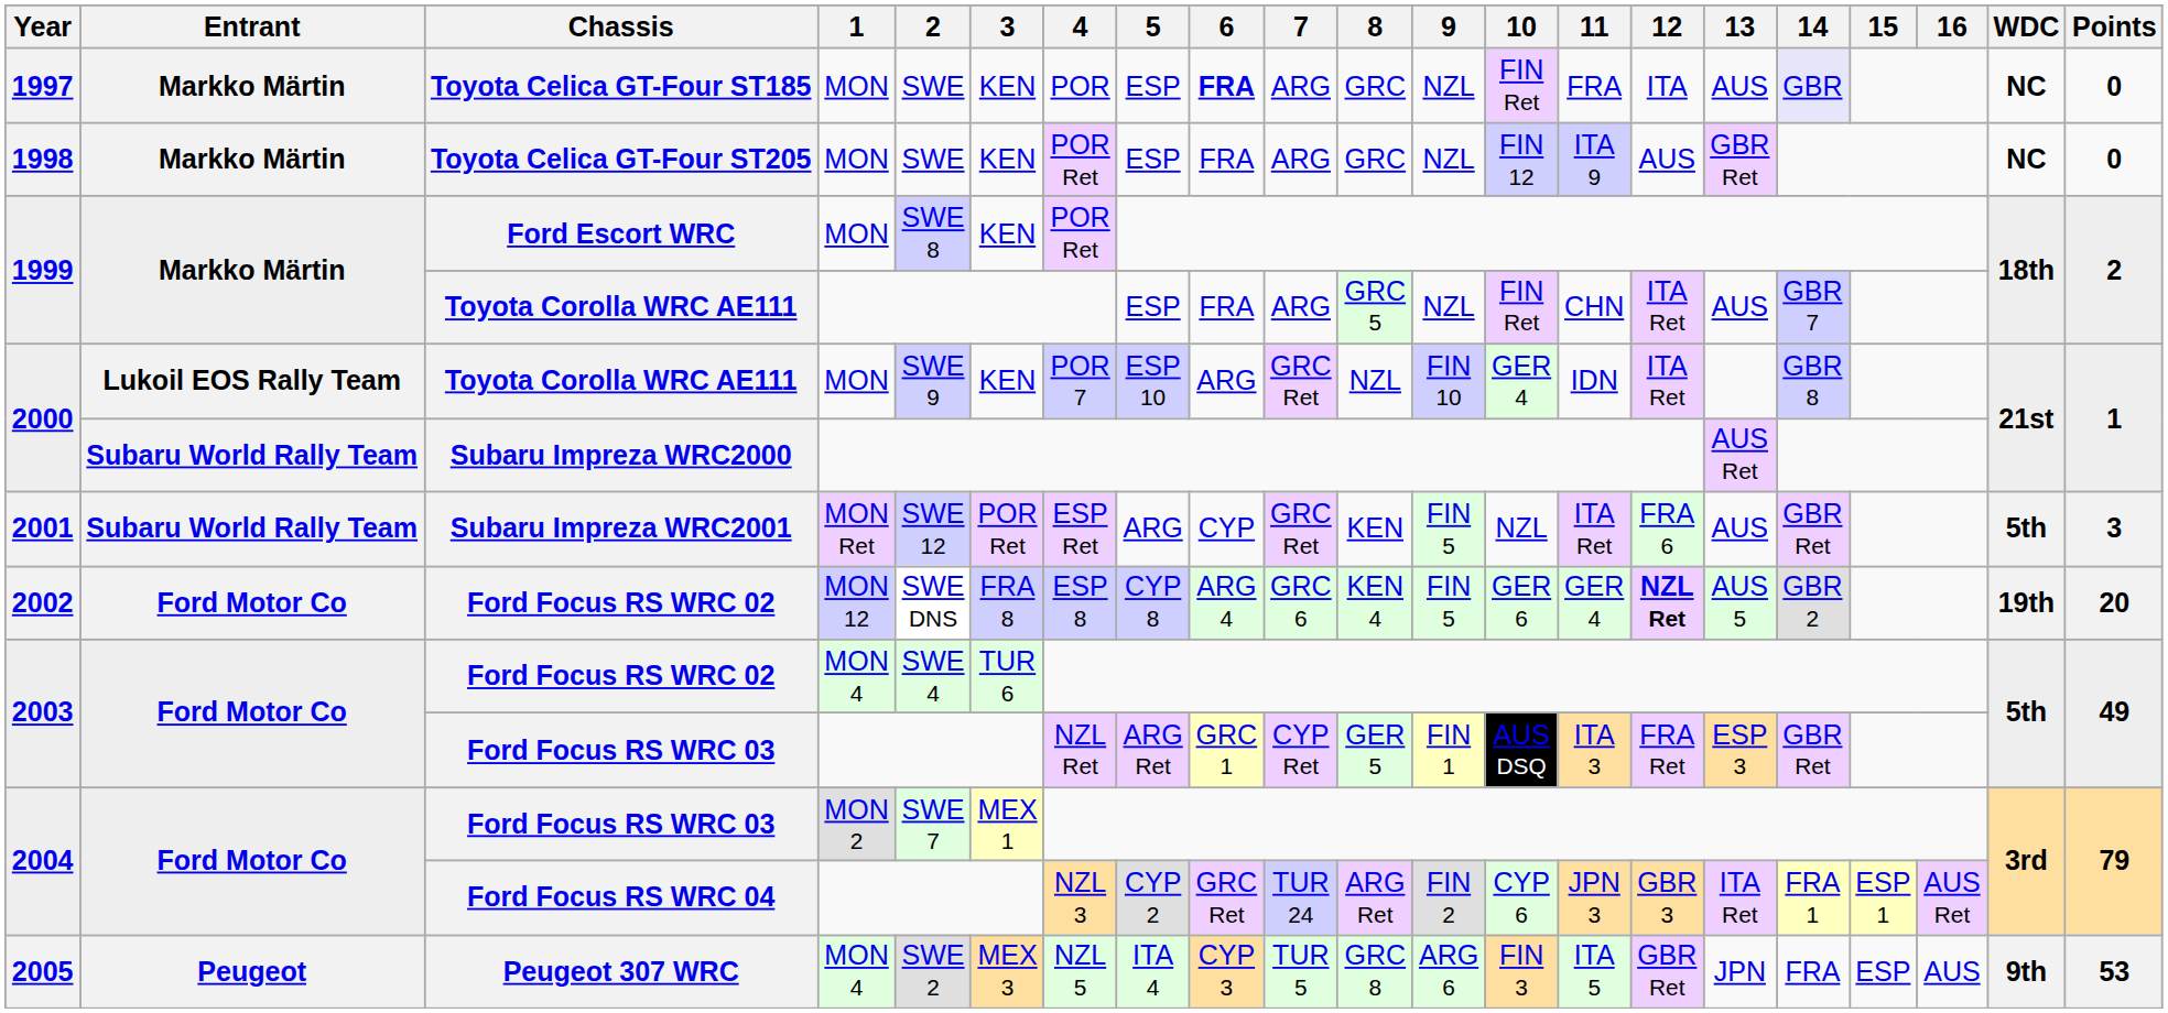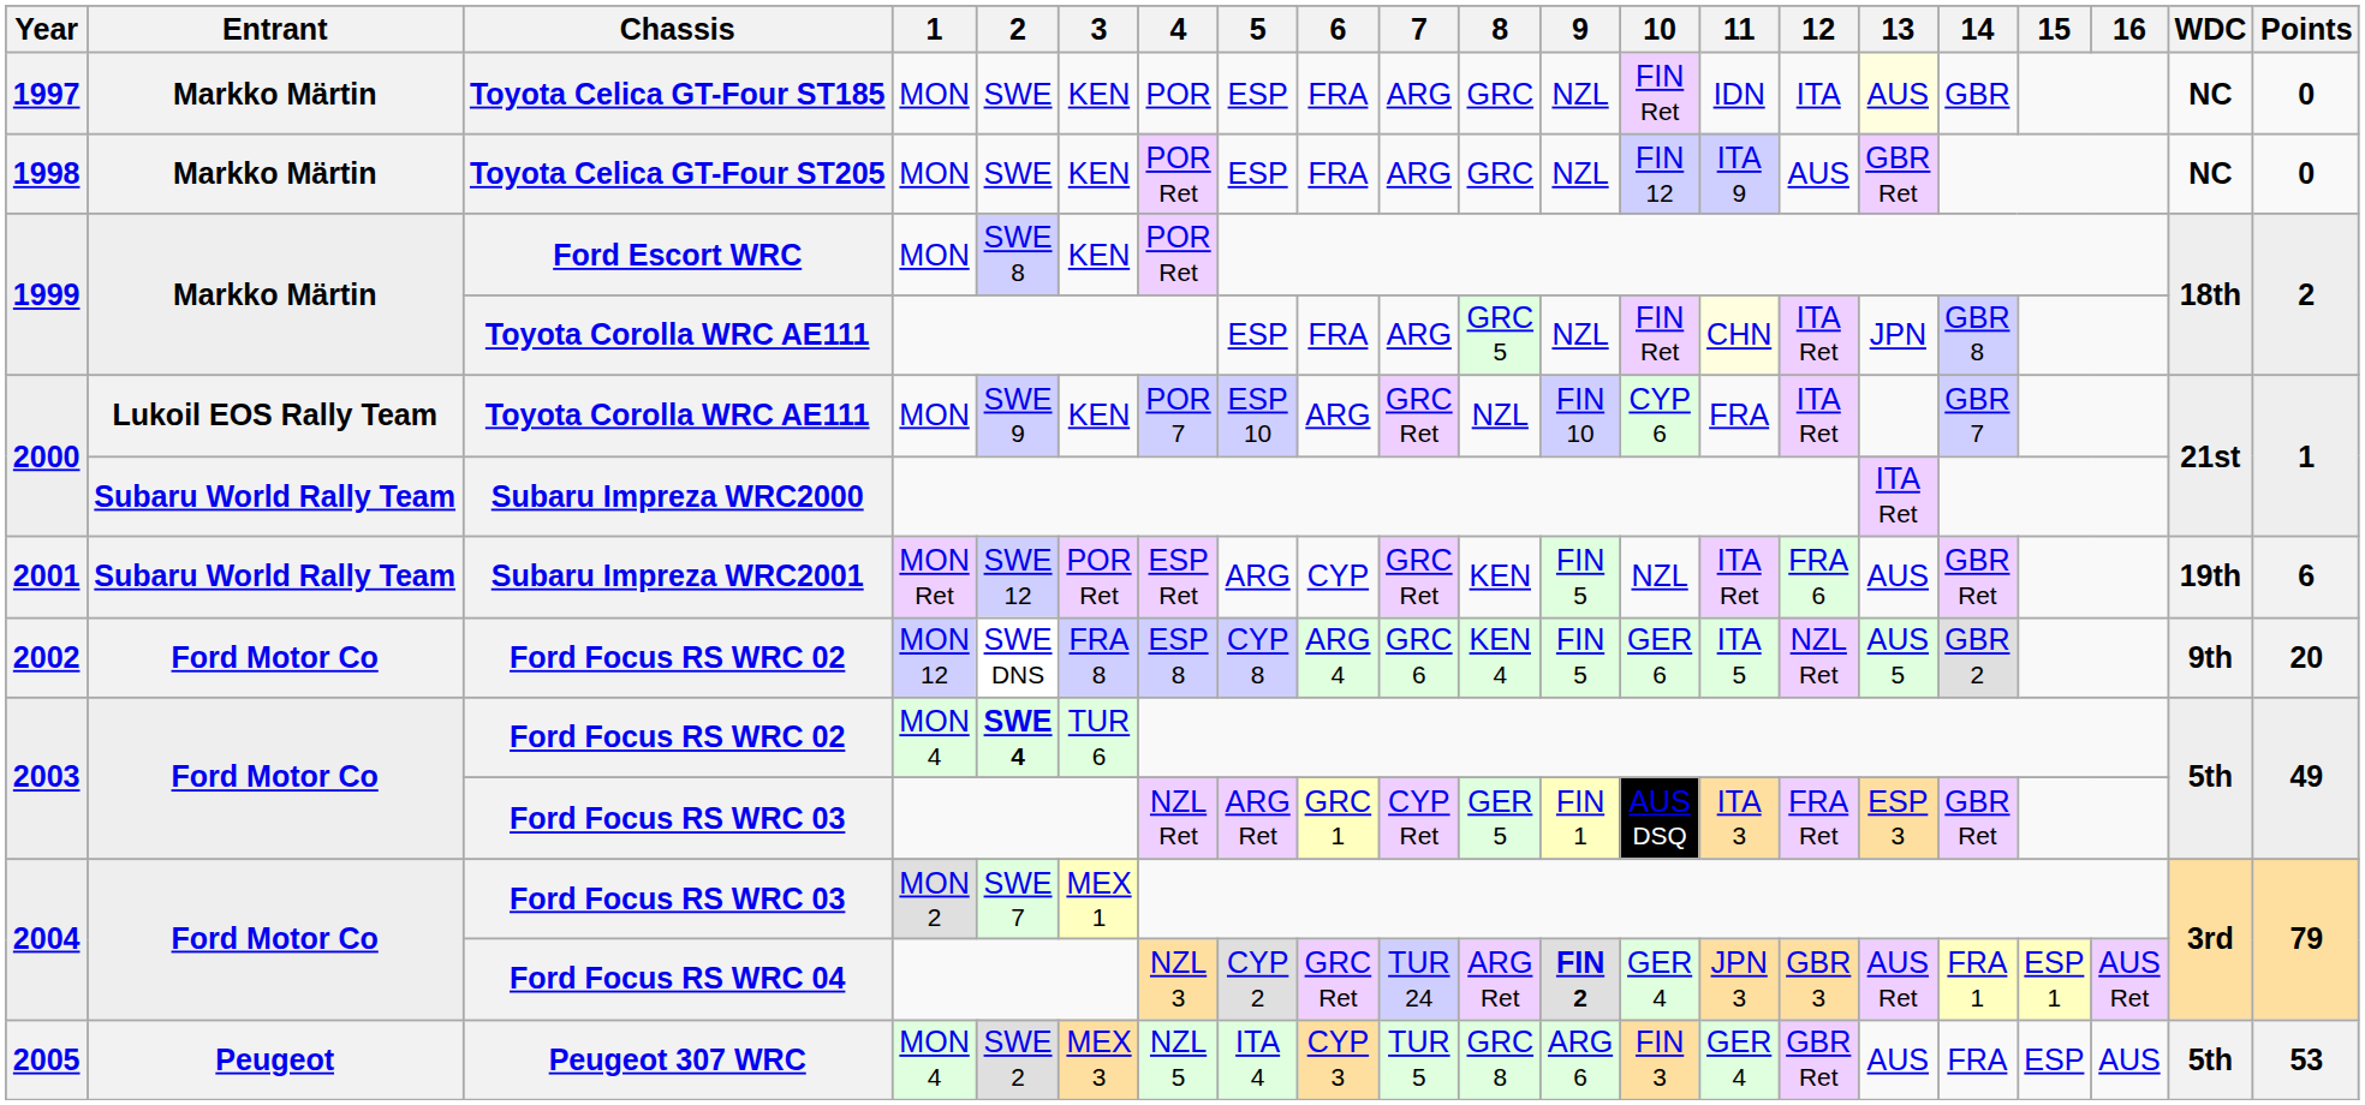Toyota Celica GT-Four ST185 | 6: bold -> normal
Toyota Celica GT-Four ST185 | 11: FRA -> IDN
Toyota Celica GT-Four ST185 | 13: no background -> lightyellow background
Toyota Celica GT-Four ST185 | 14: lavender background -> no background
1999 / Toyota Corolla WRC AE111 | 11: no background -> lightyellow background
1999 / Toyota Corolla WRC AE111 | 13: AUS -> JPN
1999 / Toyota Corolla WRC AE111 | 14: GBR 7 -> GBR 8
2000 / Toyota Corolla WRC AE111 | 10: GER 4 -> CYP 6
2000 / Toyota Corolla WRC AE111 | 11: IDN -> FRA
2000 / Toyota Corolla WRC AE111 | 14: GBR 8 -> GBR 7
Subaru Impreza WRC2000 | 13: AUS Ret -> ITA Ret
Subaru Impreza WRC2001 | WDC: 5th -> 19th
Subaru Impreza WRC2001 | Points: 3 -> 6
2002 / Ford Focus RS WRC 02 | 11: GER 4 -> ITA 5
2002 / Ford Focus RS WRC 02 | 12: bold -> normal
2002 / Ford Focus RS WRC 02 | WDC: 19th -> 9th
2003 / Ford Focus RS WRC 02 | 2: normal -> bold
Ford Focus RS WRC 04 | 9: normal -> bold
Ford Focus RS WRC 04 | 10: CYP 6 -> GER 4
Ford Focus RS WRC 04 | 13: ITA Ret -> AUS Ret
Peugeot 307 WRC | 11: ITA 5 -> GER 4
Peugeot 307 WRC | 13: JPN -> AUS
Peugeot 307 WRC | WDC: 9th -> 5th
